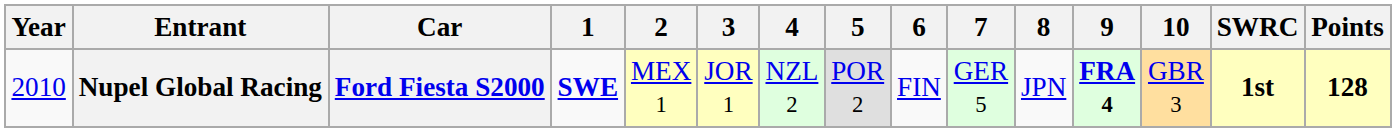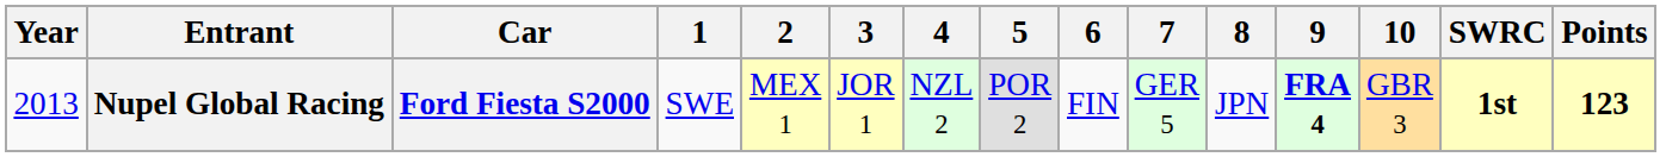Nupel Global Racing | Year: 2010 -> 2013
Nupel Global Racing | 1: bold -> normal
Nupel Global Racing | Points: 128 -> 123
